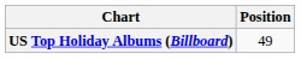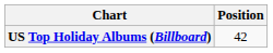US Top Holiday Albums (Billboard) | Position: 49 -> 42
